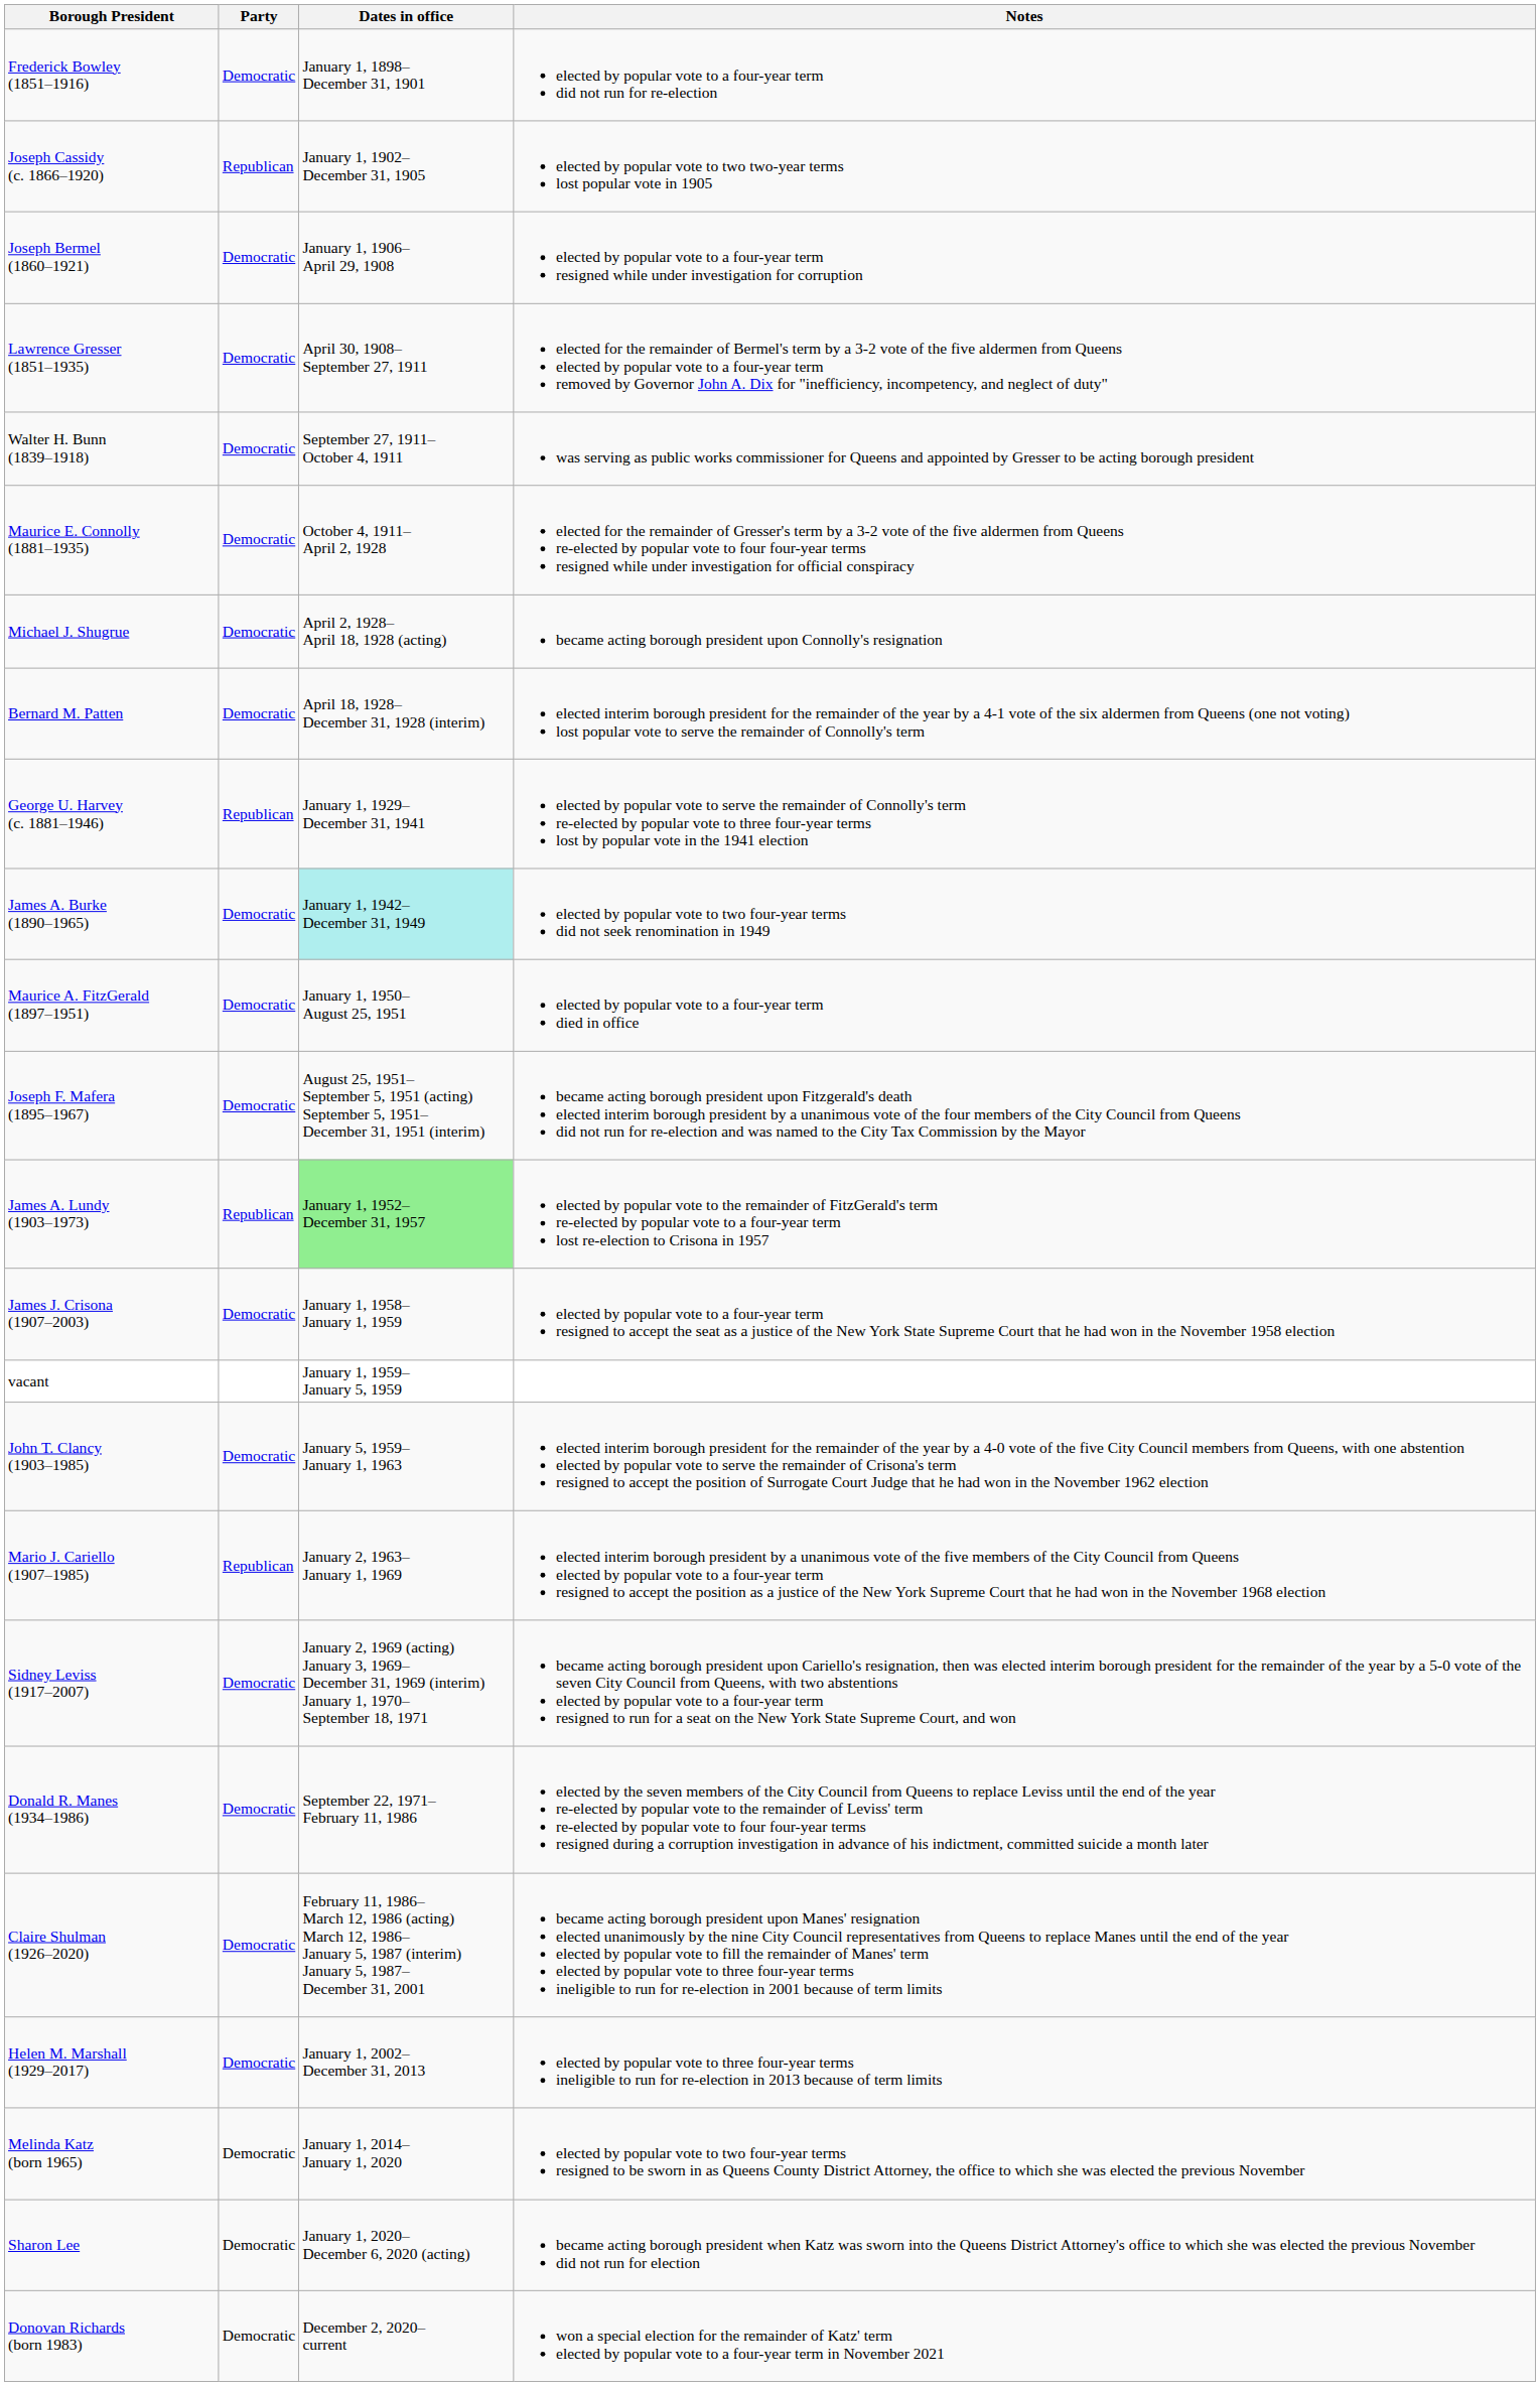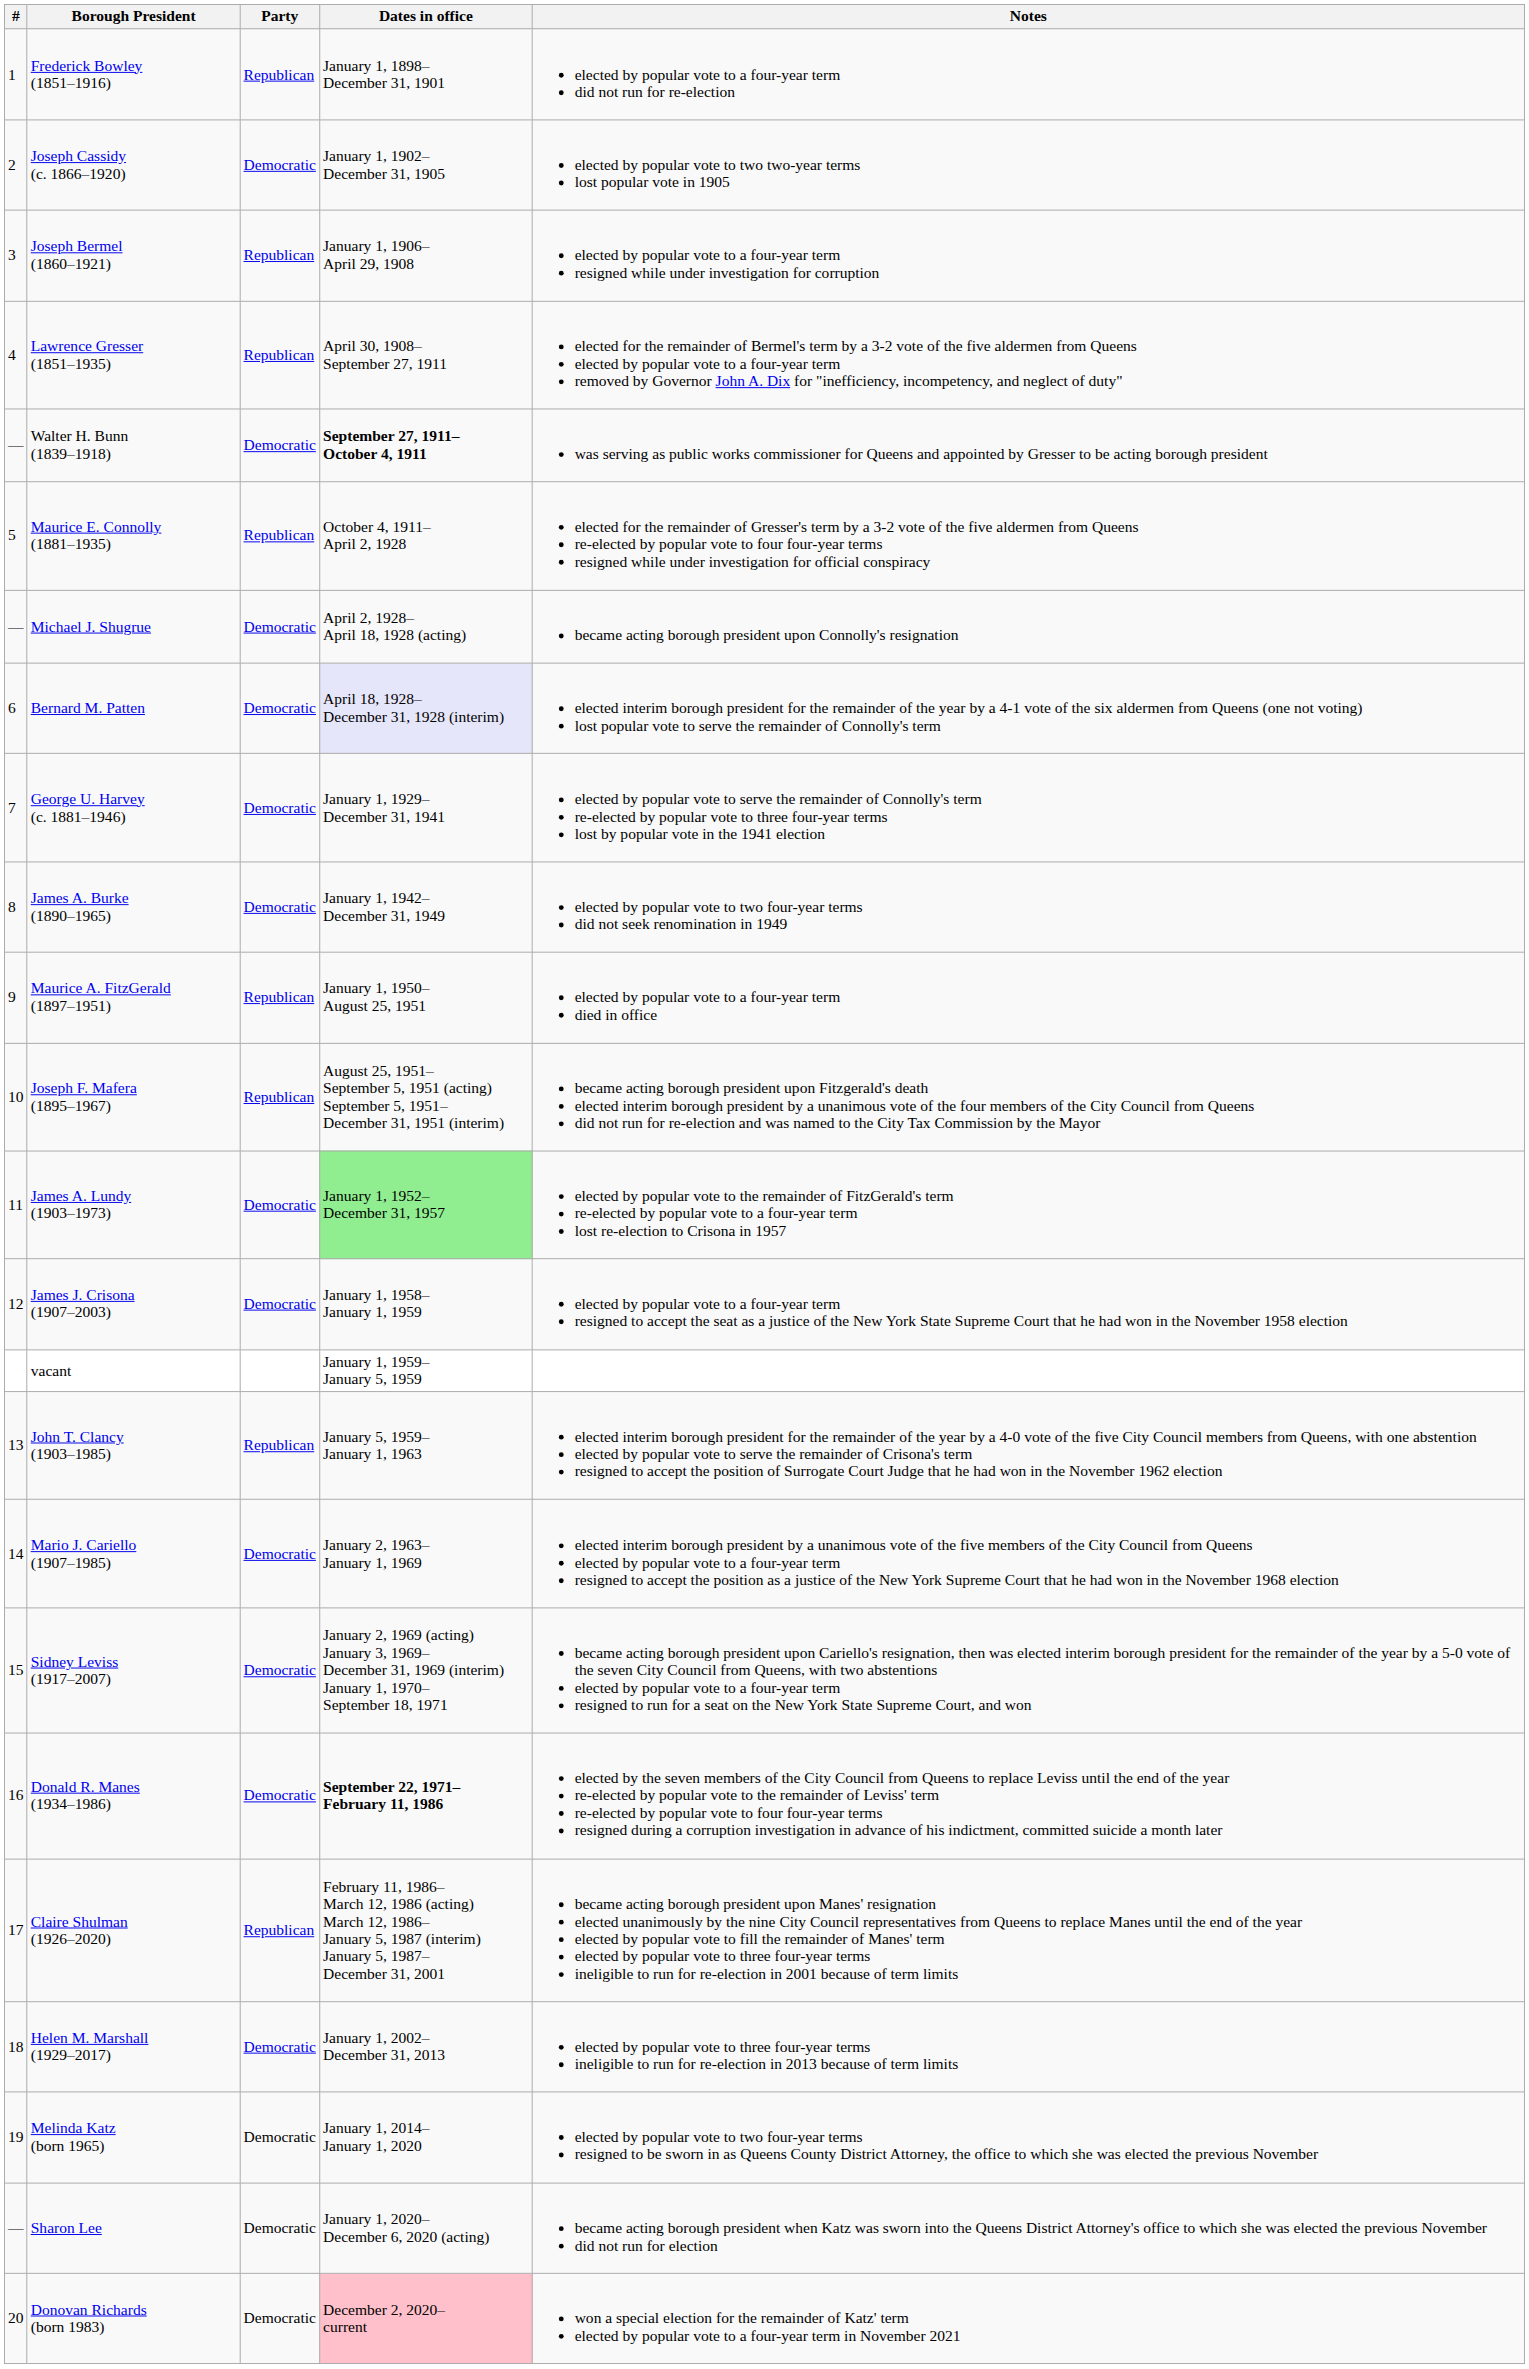+ column: # | 1 | 2 | 3 | 4 | — | 5 | — | 6 | 7 | 8 | 9 | 10 | 11 | 12 | 13 | 14 | 15 | 16 | 17 | 18 | 19 | — | 20
Frederick Bowley (1851–1916) | Party: Democratic -> Republican
Joseph Cassidy (c. 1866–1920) | Party: Republican -> Democratic
Joseph Bermel (1860–1921) | Party: Democratic -> Republican
Lawrence Gresser (1851–1935) | Party: Democratic -> Republican
Walter H. Bunn (1839–1918) | Dates in office: normal -> bold
Maurice E. Connolly (1881–1935) | Party: Democratic -> Republican
Bernard M. Patten | Dates in office: no background -> lavender background
George U. Harvey (c. 1881–1946) | Party: Republican -> Democratic
James A. Burke (1890–1965) | Dates in office: paleturquoise background -> no background
Maurice A. FitzGerald (1897–1951) | Party: Democratic -> Republican
Joseph F. Mafera (1895–1967) | Party: Democratic -> Republican
James A. Lundy (1903–1973) | Party: Republican -> Democratic
John T. Clancy (1903–1985) | Party: Democratic -> Republican
Mario J. Cariello (1907–1985) | Party: Republican -> Democratic
Donald R. Manes (1934–1986) | Dates in office: normal -> bold
Claire Shulman (1926–2020) | Party: Democratic -> Republican
Donovan Richards (born 1983) | Dates in office: no background -> pink background
